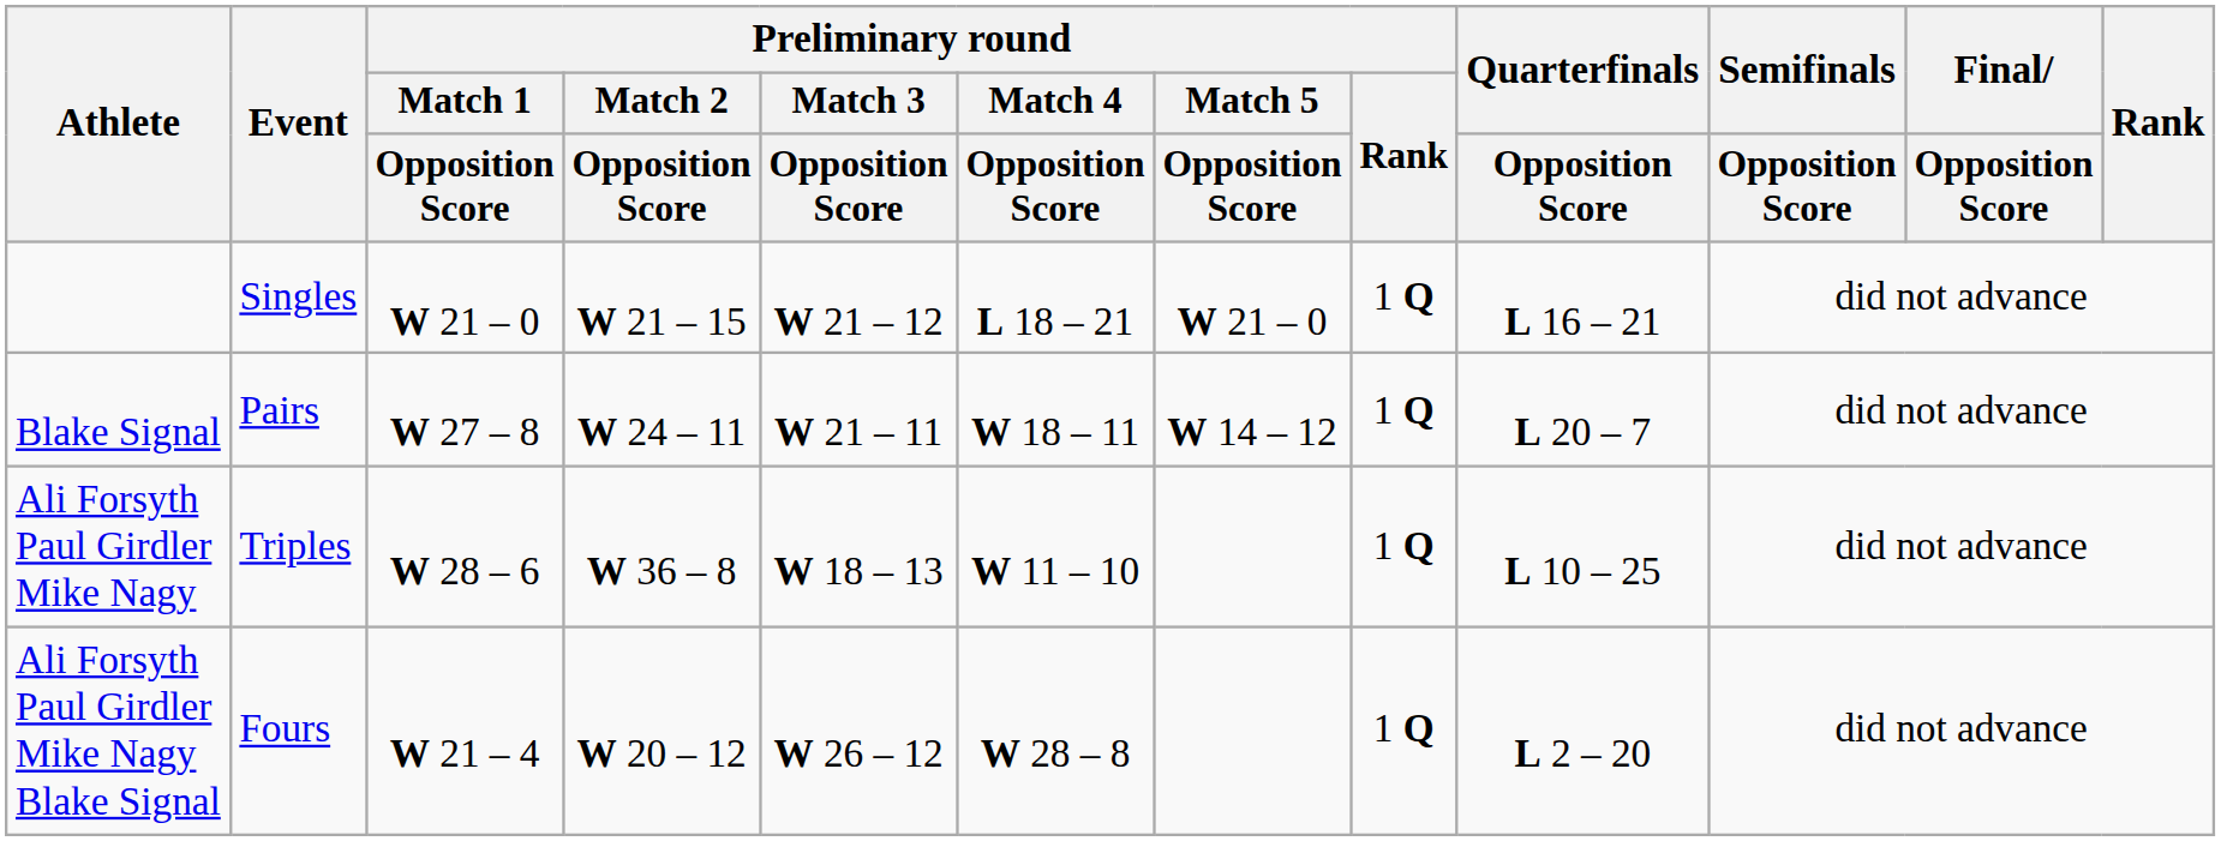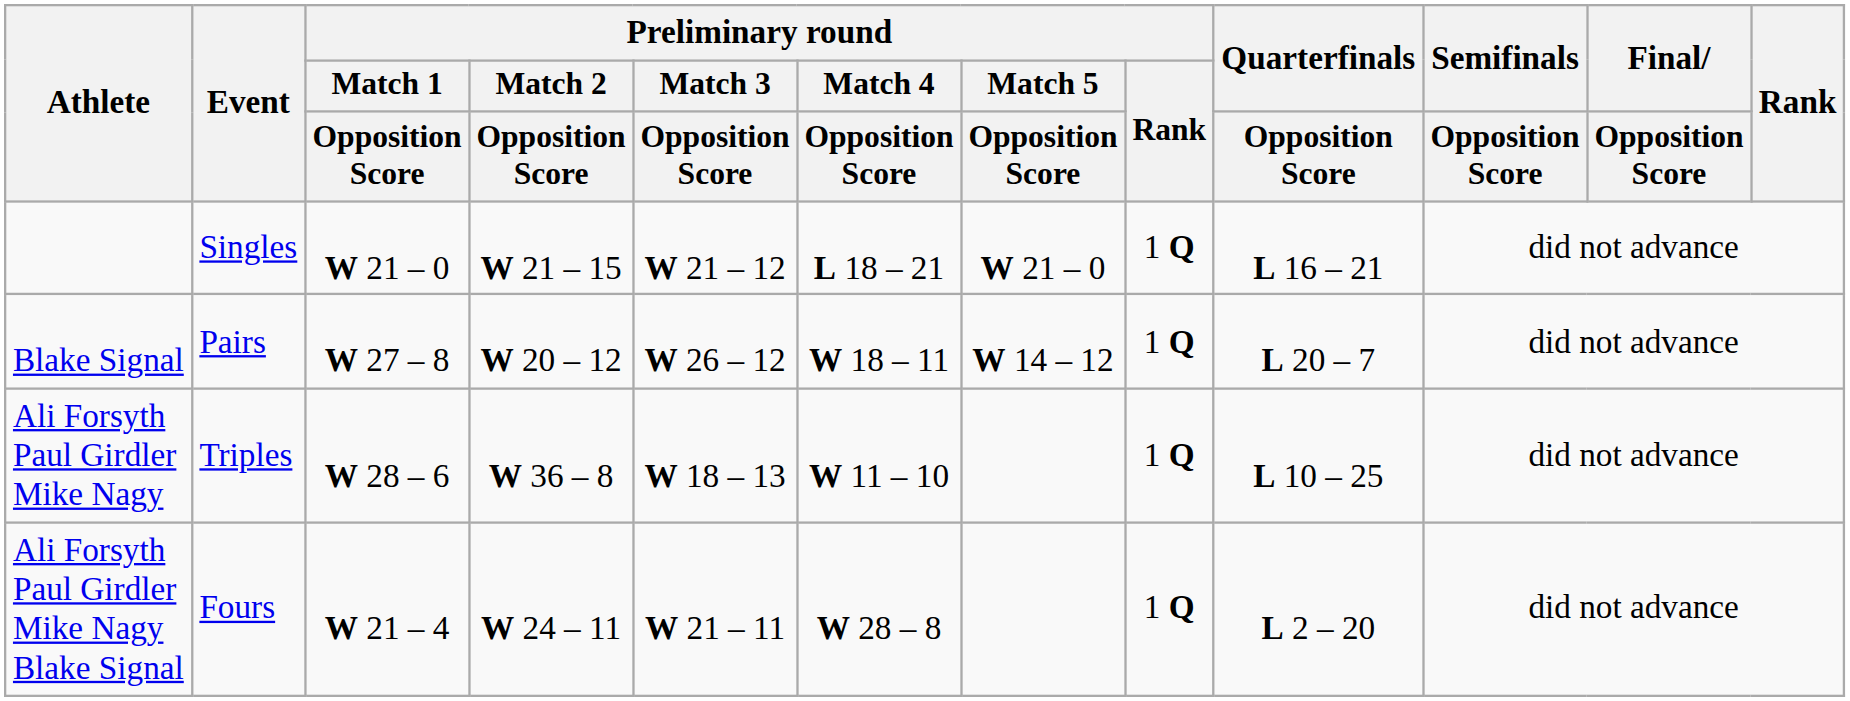Blake Signal | Preliminary round / Match 2 / Opposition Score: W 24 – 11 -> W 20 – 12
Blake Signal | Preliminary round / Match 3 / Opposition Score: W 21 – 11 -> W 26 – 12
Ali Forsyth Paul Girdler Mike Nagy Blake Signal | Preliminary round / Match 2 / Opposition Score: W 20 – 12 -> W 24 – 11
Ali Forsyth Paul Girdler Mike Nagy Blake Signal | Preliminary round / Match 3 / Opposition Score: W 26 – 12 -> W 21 – 11
